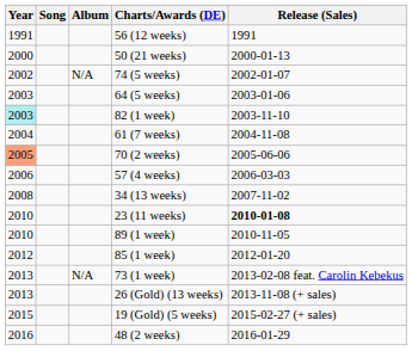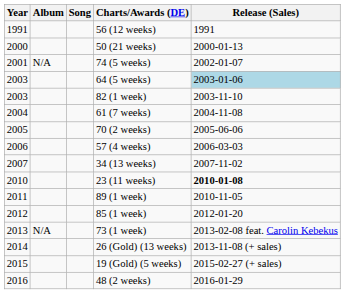columns swapped: Song <-> Album
74 (5 weeks) | Year: 2002 -> 2001
64 (5 weeks) | Release (Sales): no background -> lightblue background
82 (1 week) | Year: paleturquoise background -> no background
70 (2 weeks) | Year: lightsalmon background -> no background
34 (13 weeks) | Year: 2008 -> 2007
89 (1 week) | Year: 2010 -> 2011
26 (Gold) (13 weeks) | Year: 2013 -> 2014
